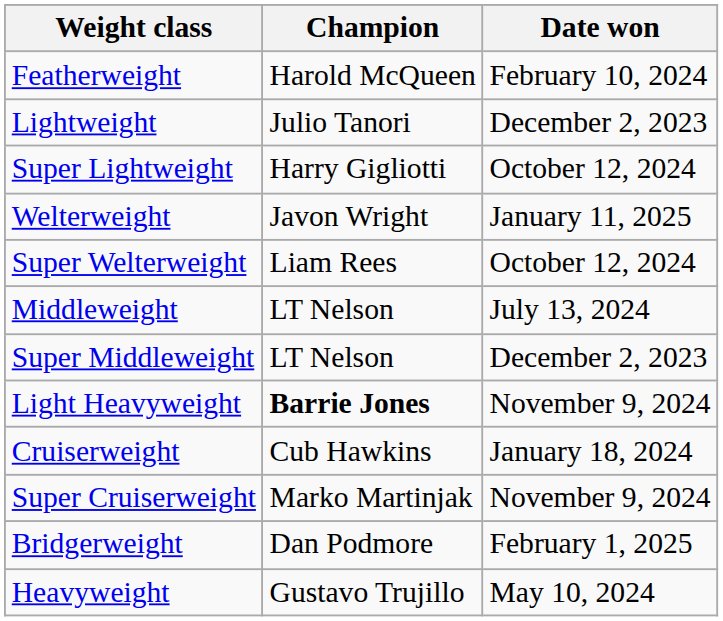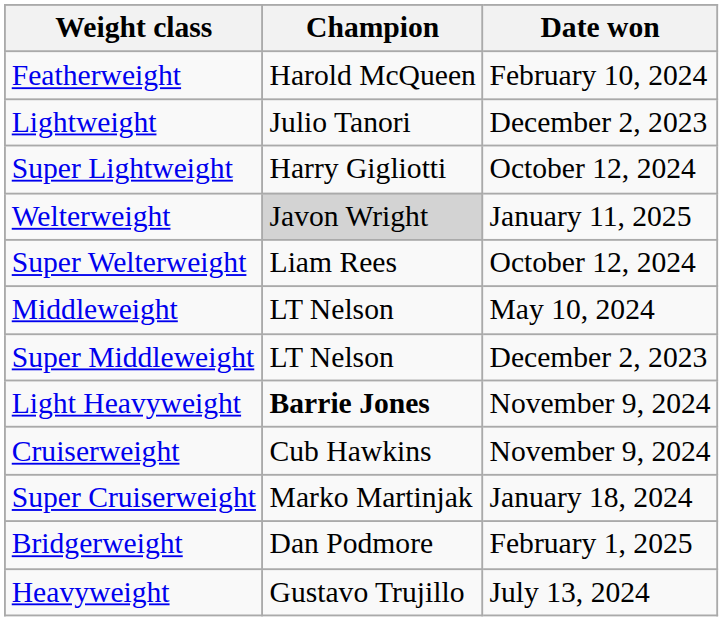Welterweight | Champion: no background -> lightgrey background
Middleweight | Date won: July 13, 2024 -> May 10, 2024
Cruiserweight | Date won: January 18, 2024 -> November 9, 2024
Super Cruiserweight | Date won: November 9, 2024 -> January 18, 2024
Heavyweight | Date won: May 10, 2024 -> July 13, 2024
